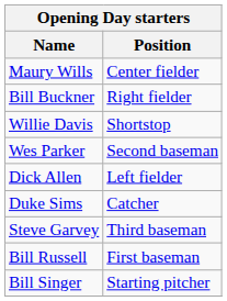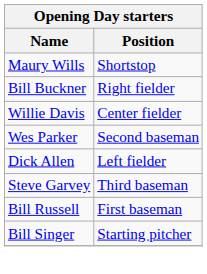Maury Wills | Position: Center fielder -> Shortstop
Willie Davis | Position: Shortstop -> Center fielder
- row: Duke Sims | Catcher
